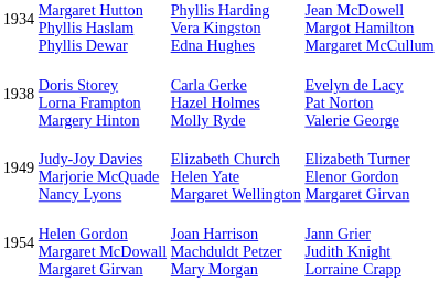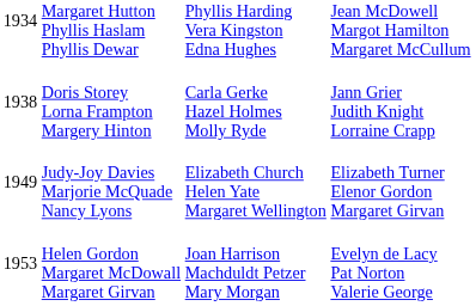Doris Storey Lorna Frampton Margery Hinton | column 4: Evelyn de Lacy Pat Norton Valerie George -> Jann Grier Judith Knight Lorraine Crapp
Helen Gordon Margaret McDowall Margaret Girvan | column 1: 1954 -> 1953
Helen Gordon Margaret McDowall Margaret Girvan | column 4: Jann Grier Judith Knight Lorraine Crapp -> Evelyn de Lacy Pat Norton Valerie George
